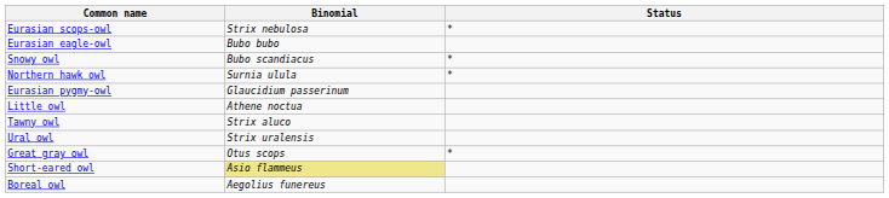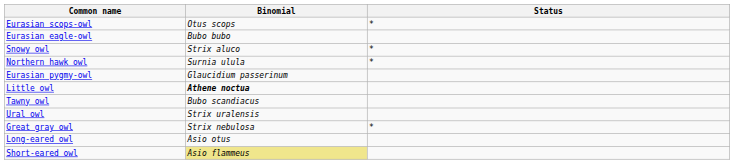Eurasian scops-owl | Binomial: Strix nebulosa -> Otus scops
Snowy owl | Binomial: Bubo scandiacus -> Strix aluco
Little owl | Binomial: normal -> bold
Tawny owl | Binomial: Strix aluco -> Bubo scandiacus
Great gray owl | Binomial: Otus scops -> Strix nebulosa
+ row: Long-eared owl | Asio otus
- row: Boreal owl | Aegolius funereus
